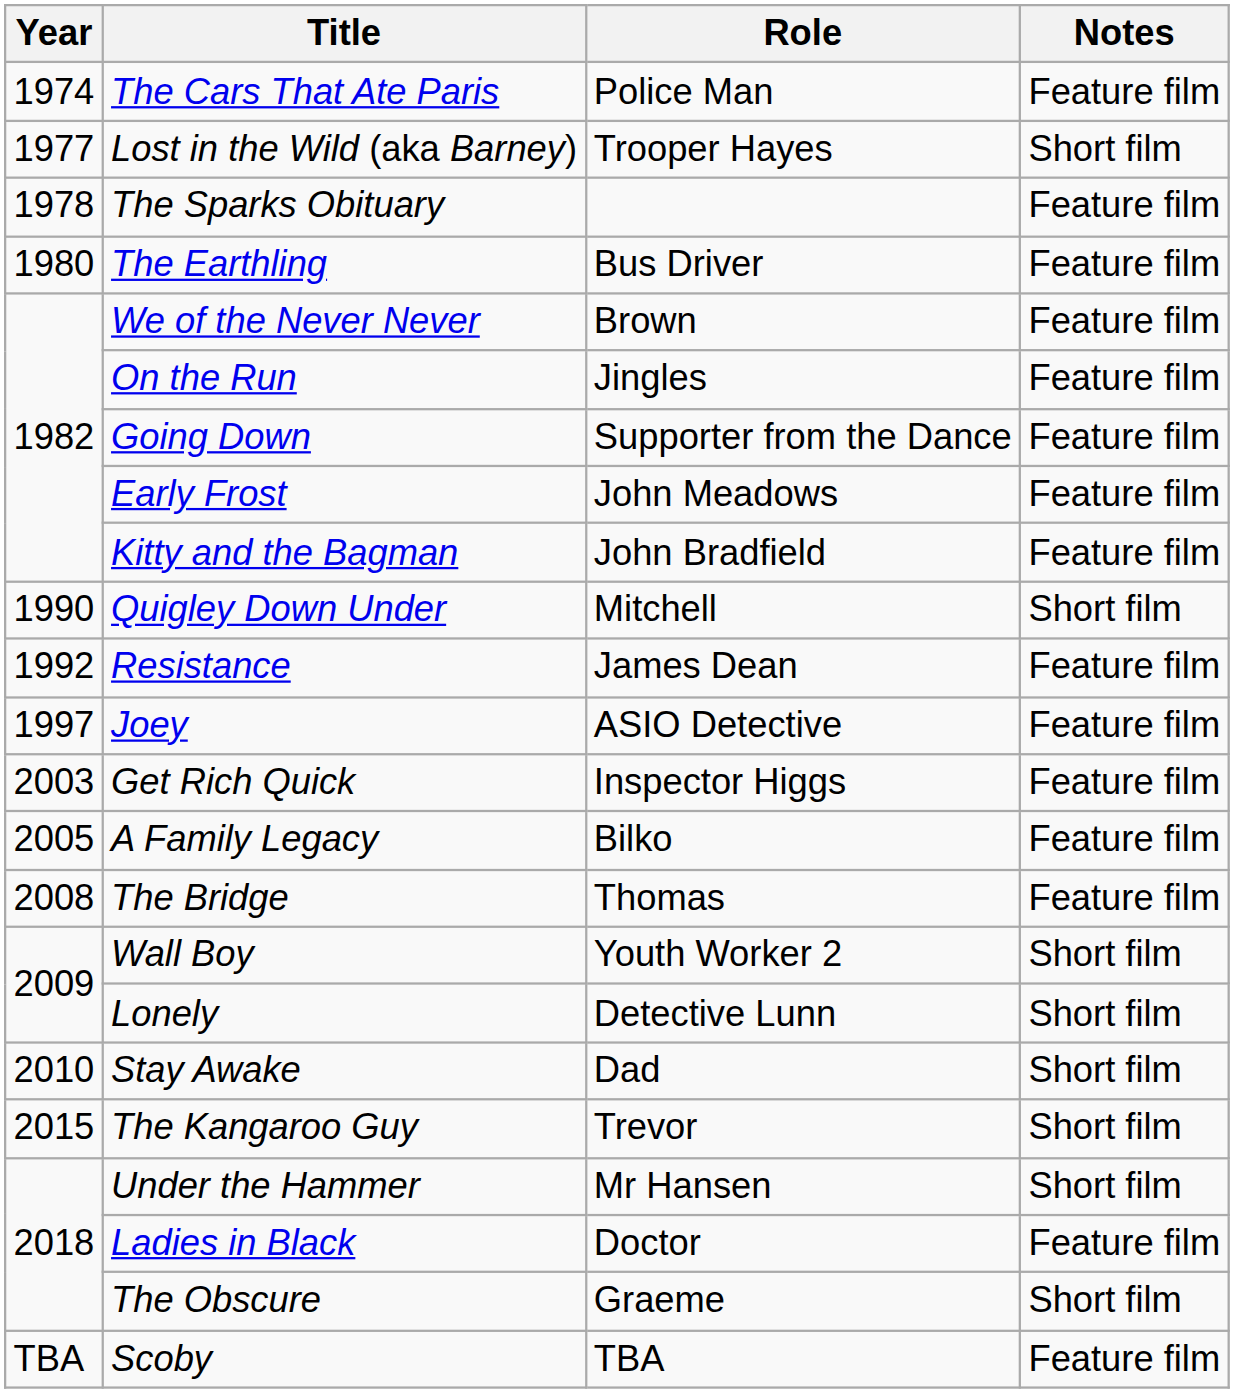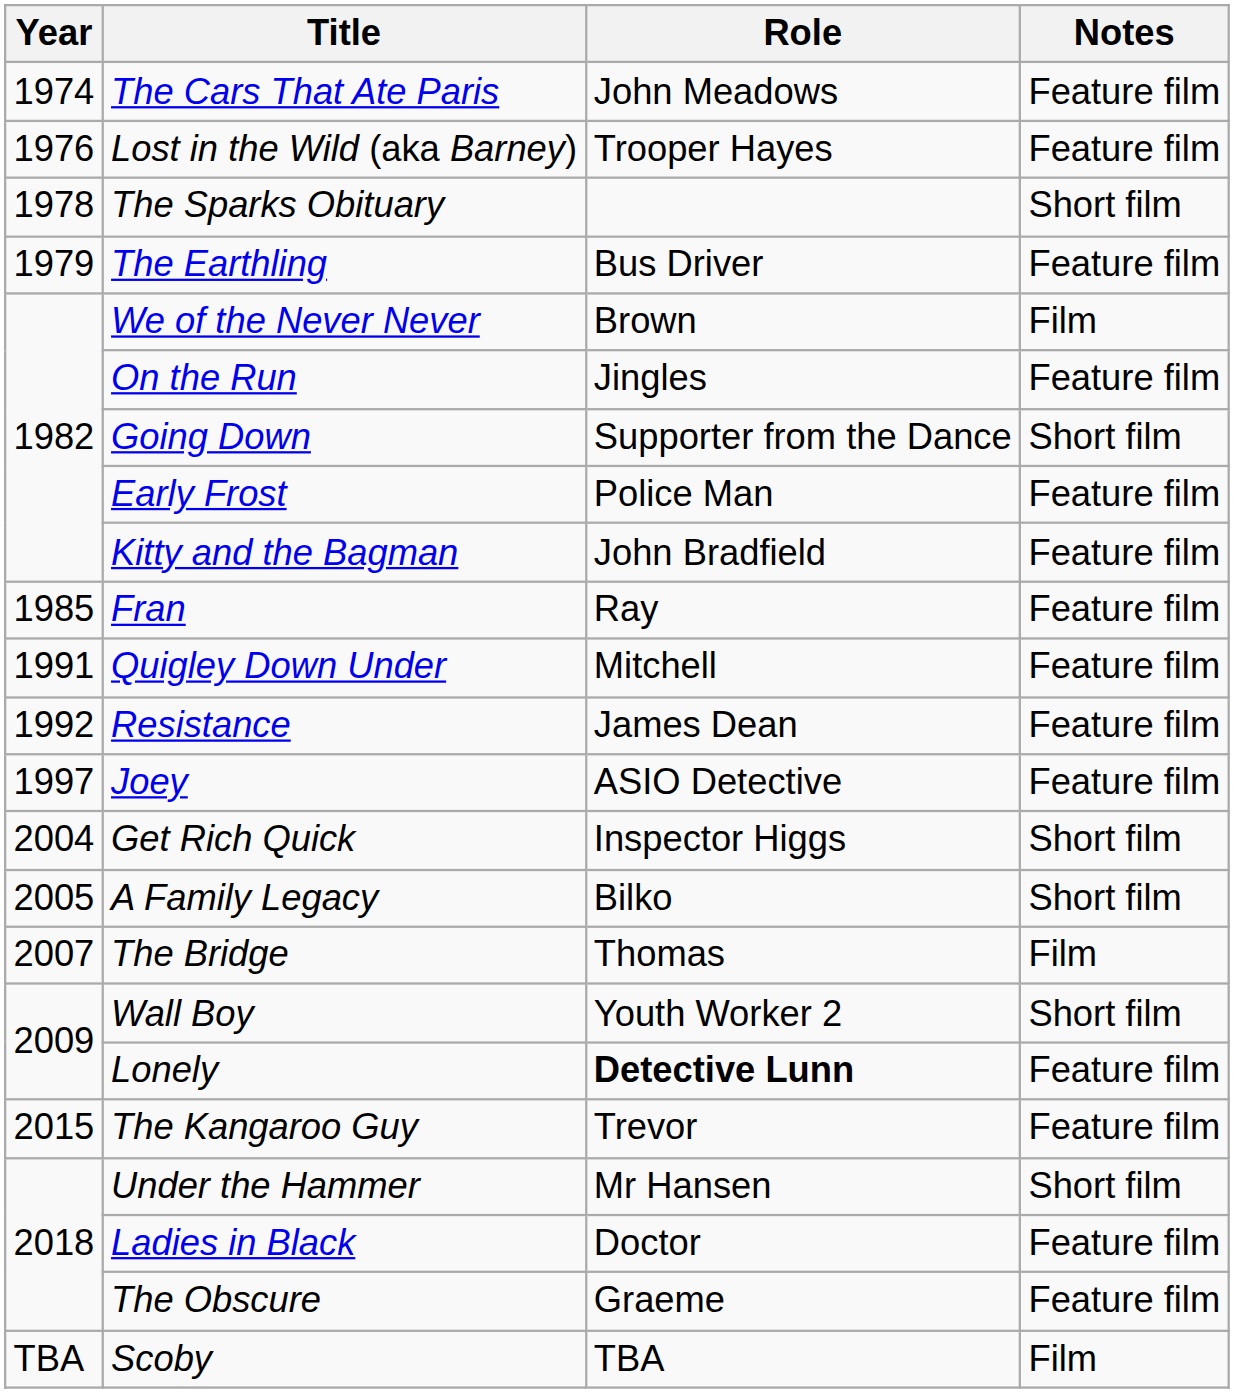The Cars That Ate Paris | Role: Police Man -> John Meadows
Lost in the Wild (aka Barney) | Year: 1977 -> 1976
Lost in the Wild (aka Barney) | Notes: Short film -> Feature film
The Sparks Obituary | Notes: Feature film -> Short film
The Earthling | Year: 1980 -> 1979
We of the Never Never | Notes: Feature film -> Film
Going Down | Notes: Feature film -> Short film
Early Frost | Role: John Meadows -> Police Man
+ row: 1985 | Fran | Ray | Feature film
Quigley Down Under | Year: 1990 -> 1991
Quigley Down Under | Notes: Short film -> Feature film
Get Rich Quick | Year: 2003 -> 2004
Get Rich Quick | Notes: Feature film -> Short film
A Family Legacy | Notes: Feature film -> Short film
The Bridge | Year: 2008 -> 2007
The Bridge | Notes: Feature film -> Film
Lonely | Role: normal -> bold
Lonely | Notes: Short film -> Feature film
- row: 2010 | Stay Awake | Dad | Short film
The Kangaroo Guy | Notes: Short film -> Feature film
The Obscure | Notes: Short film -> Feature film
Scoby | Notes: Feature film -> Film
